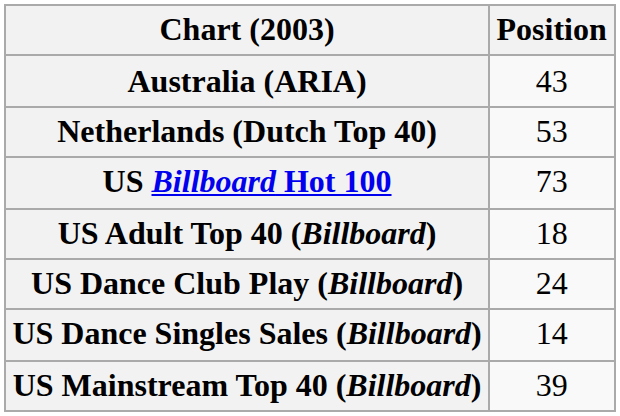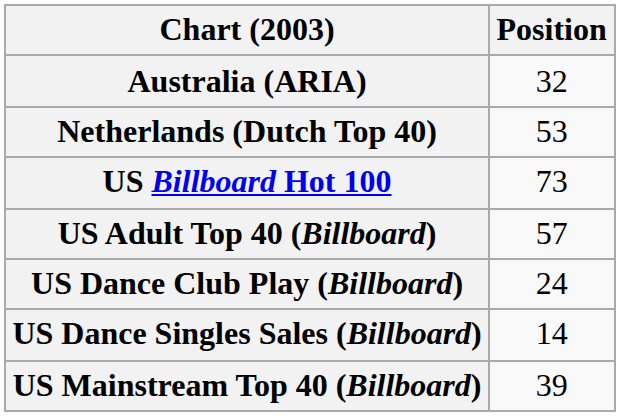Australia (ARIA) | Position: 43 -> 32
US Adult Top 40 (Billboard) | Position: 18 -> 57
